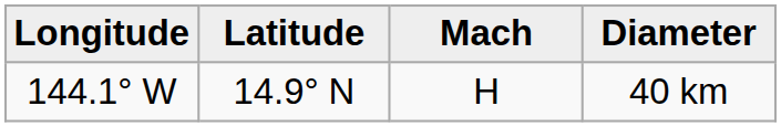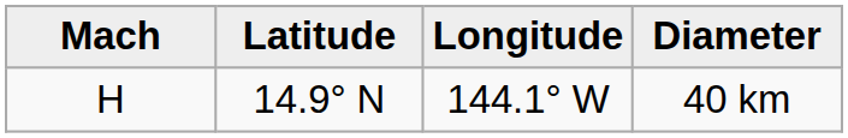columns swapped: Mach <-> Longitude
